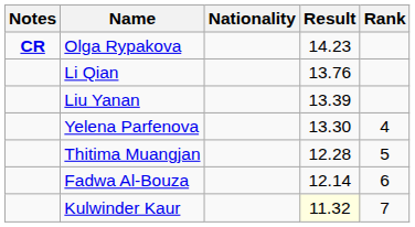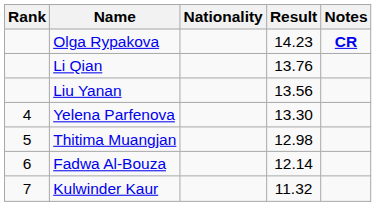columns swapped: Rank <-> Notes
Liu Yanan | Result: 13.39 -> 13.56
Thitima Muangjan | Result: 12.28 -> 12.98
Kulwinder Kaur | Result: lightyellow background -> no background
